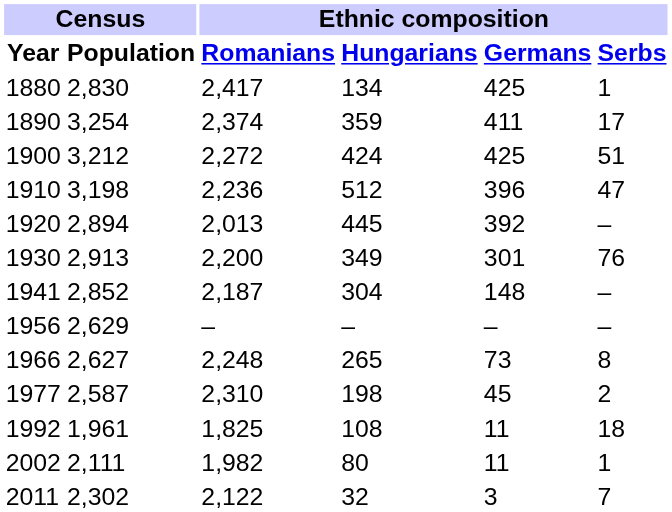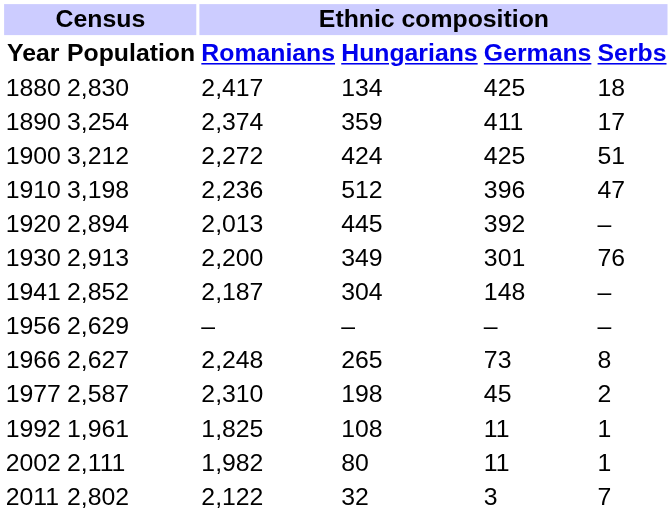1880 | Ethnic composition / Serbs: 1 -> 18
1992 | Ethnic composition / Serbs: 18 -> 1
2011 | Census / Population: 2,302 -> 2,802
